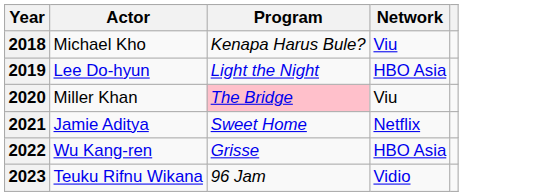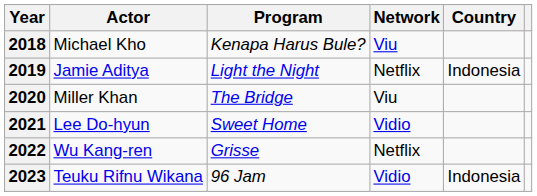+ column: Country | Indonesia | Indonesia
2019 | Actor: Lee Do-hyun -> Jamie Aditya
2019 | Network: HBO Asia -> Netflix
2020 | Program: pink background -> no background
2021 | Actor: Jamie Aditya -> Lee Do-hyun
2021 | Network: Netflix -> Vidio
2022 | Network: HBO Asia -> Netflix
